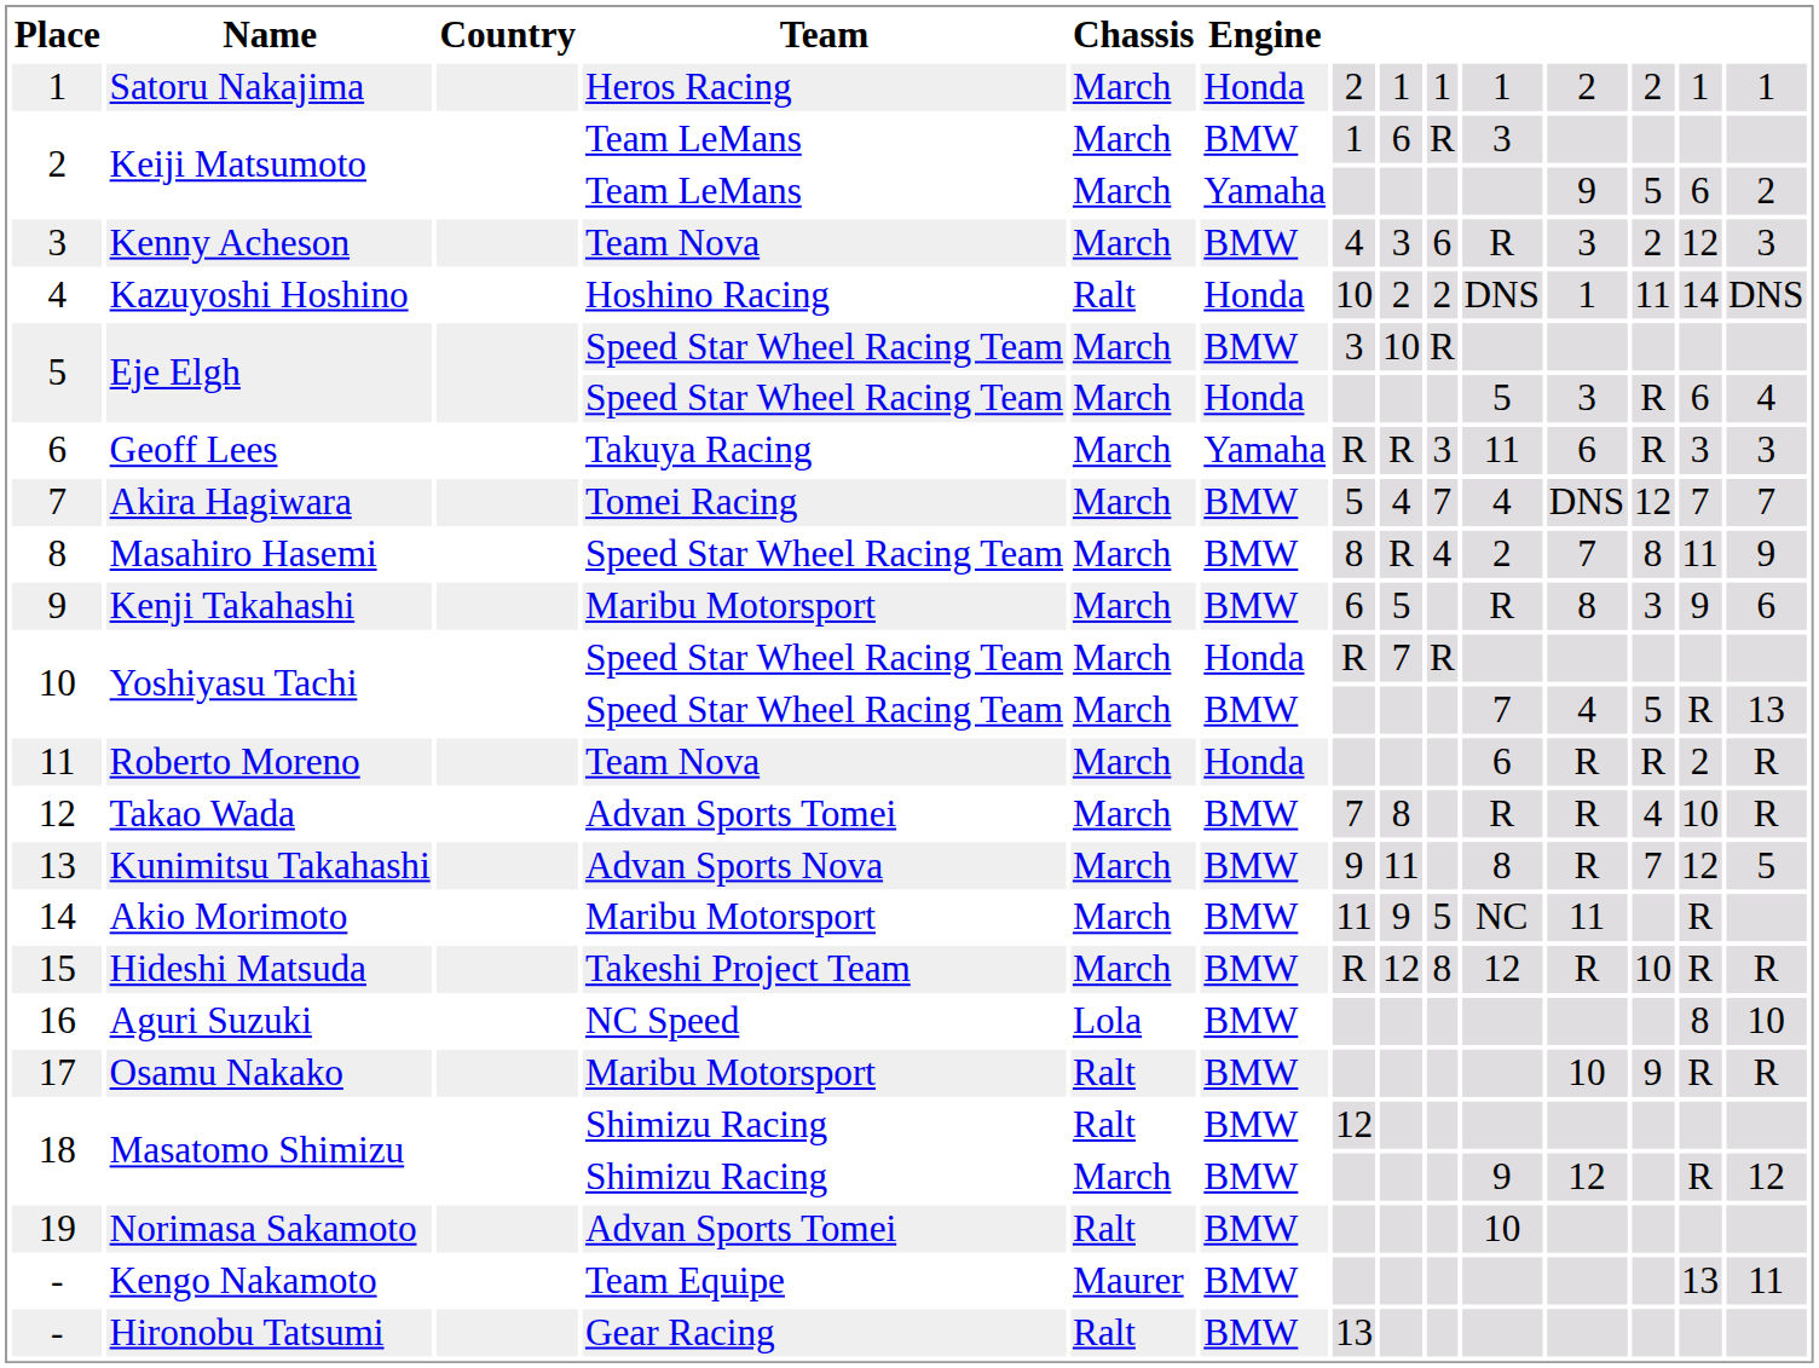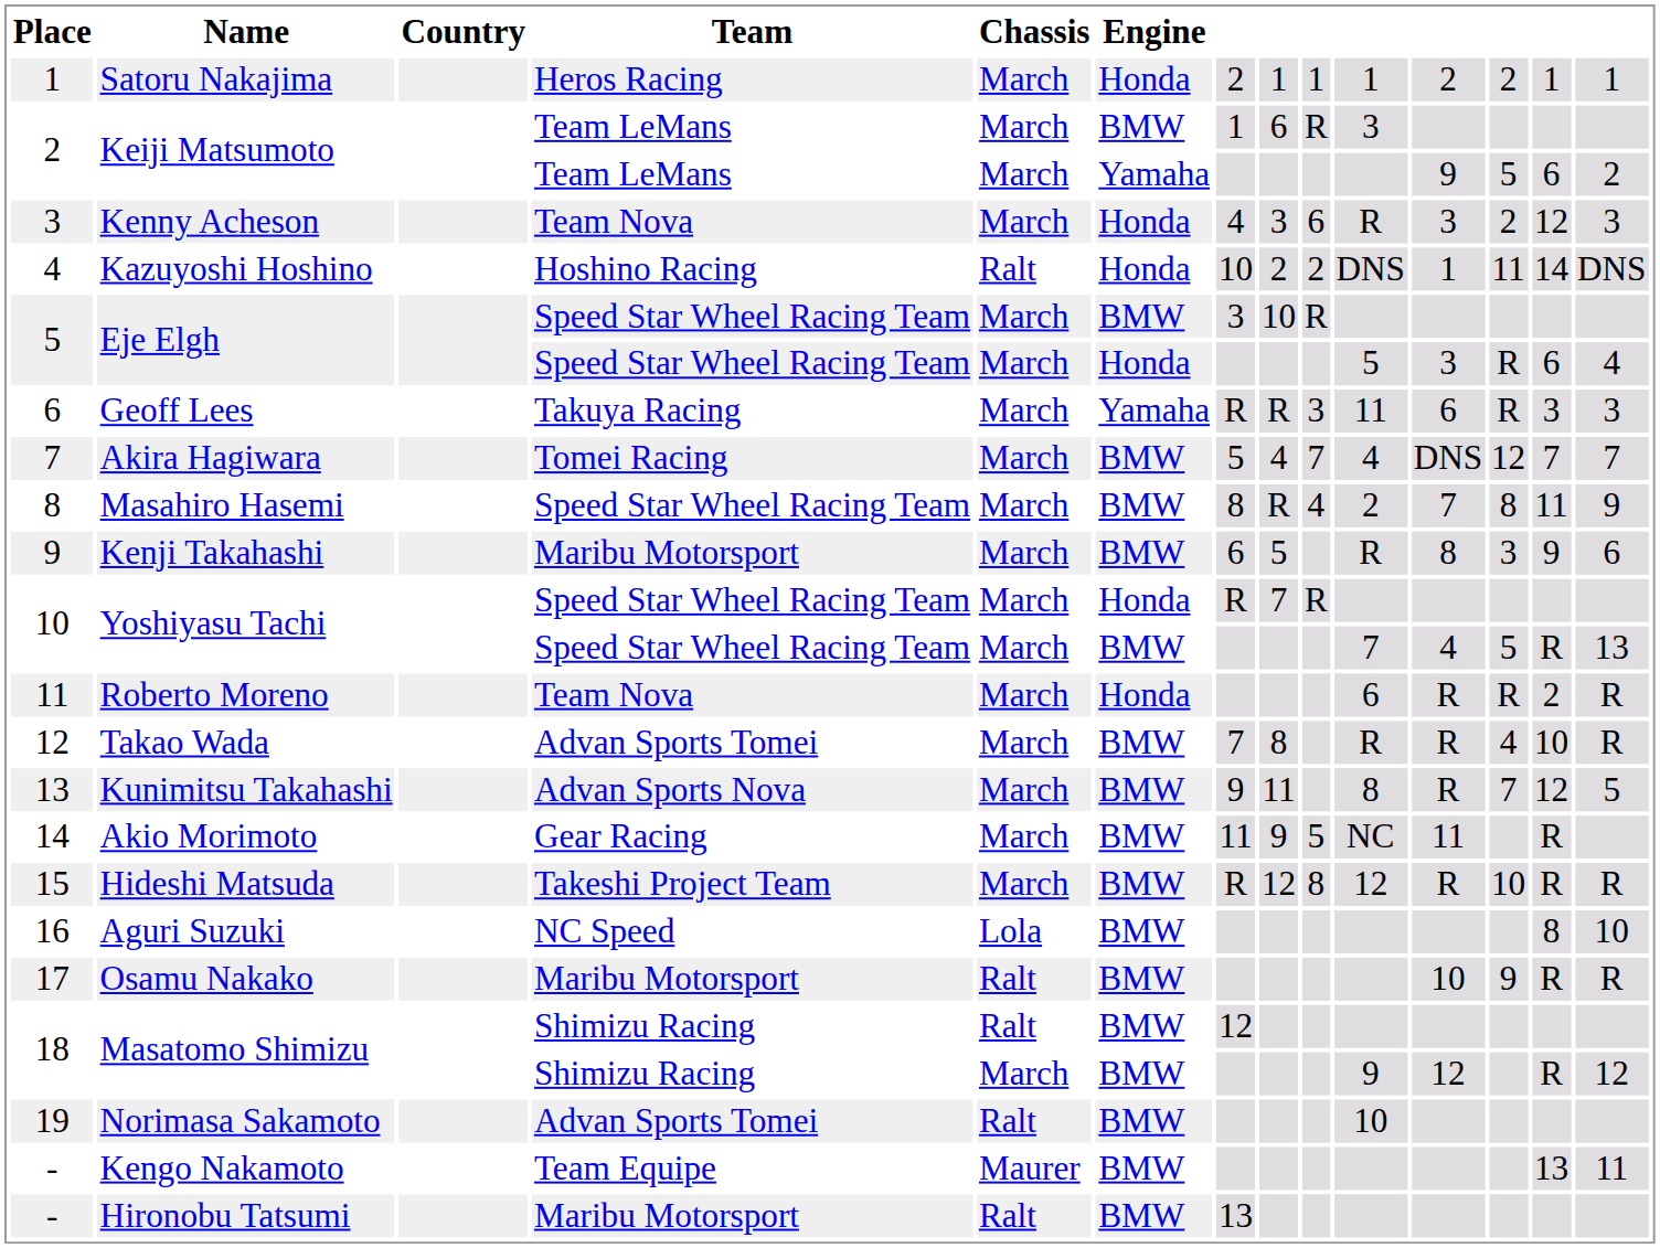Kenny Acheson | Engine: BMW -> Honda
Akio Morimoto | Team: Maribu Motorsport -> Gear Racing
Hironobu Tatsumi | Team: Gear Racing -> Maribu Motorsport
